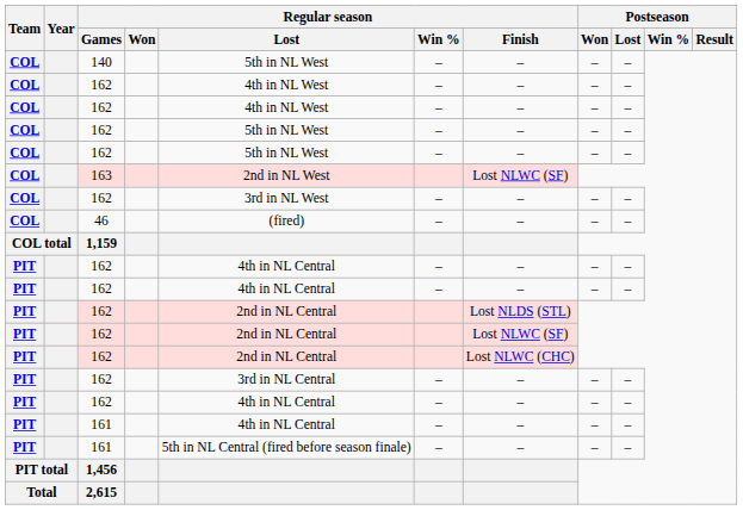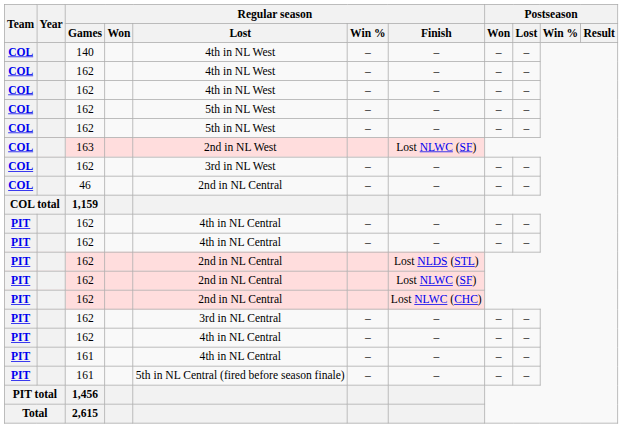140 | Regular season / Lost: 5th in NL West -> 4th in NL West
46 | Regular season / Lost: (fired) -> 2nd in NL Central
